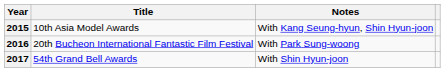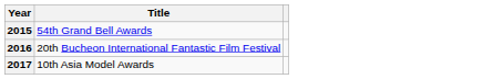- column: Notes | With Kang Seung-hyun, Shin Hyun-joon | With Park Sung-woong | With Shin Hyun-joon
2015 | Title: 10th Asia Model Awards -> 54th Grand Bell Awards
2017 | Title: 54th Grand Bell Awards -> 10th Asia Model Awards
